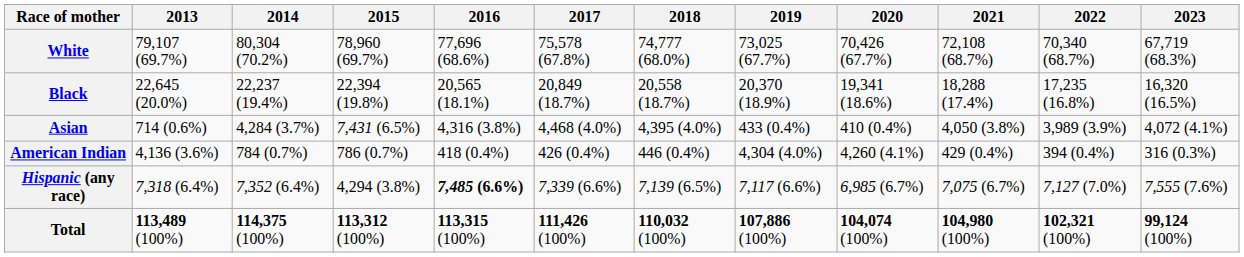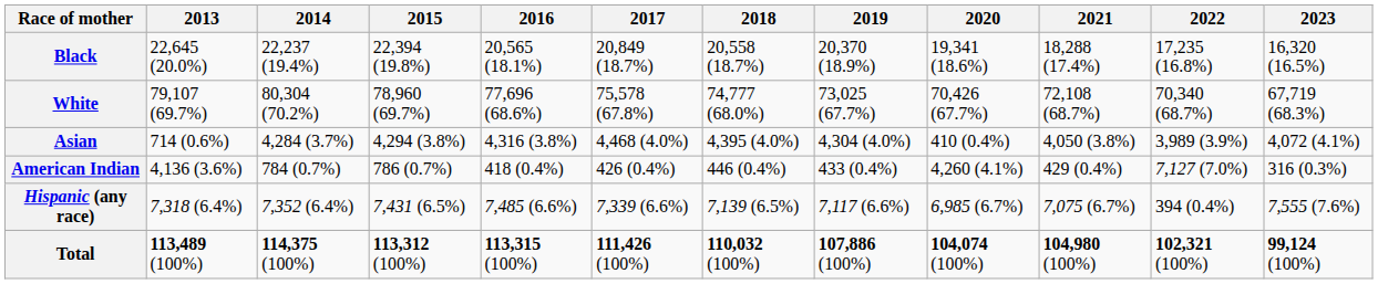rows swapped: White <-> Black
Asian | 2015: 7,431 (6.5%) -> 4,294 (3.8%)
Asian | 2019: 433 (0.4%) -> 4,304 (4.0%)
American Indian | 2019: 4,304 (4.0%) -> 433 (0.4%)
American Indian | 2022: 394 (0.4%) -> 7,127 (7.0%)
Hispanic (any race) | 2015: 4,294 (3.8%) -> 7,431 (6.5%)
Hispanic (any race) | 2016: bold -> normal
Hispanic (any race) | 2022: 7,127 (7.0%) -> 394 (0.4%)
